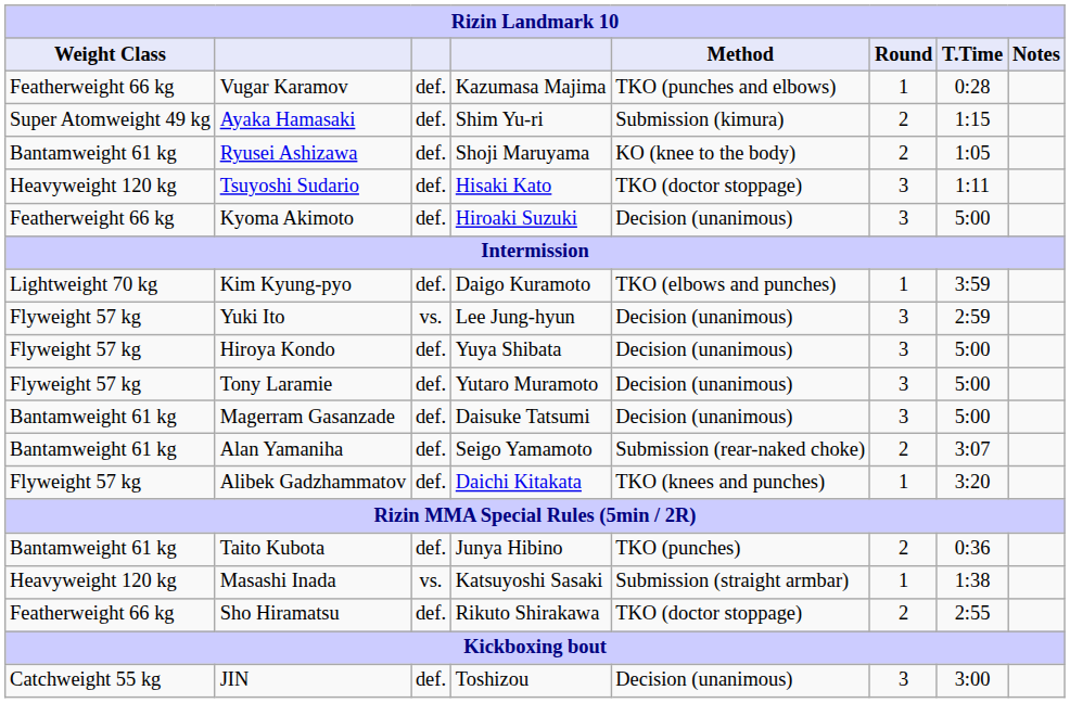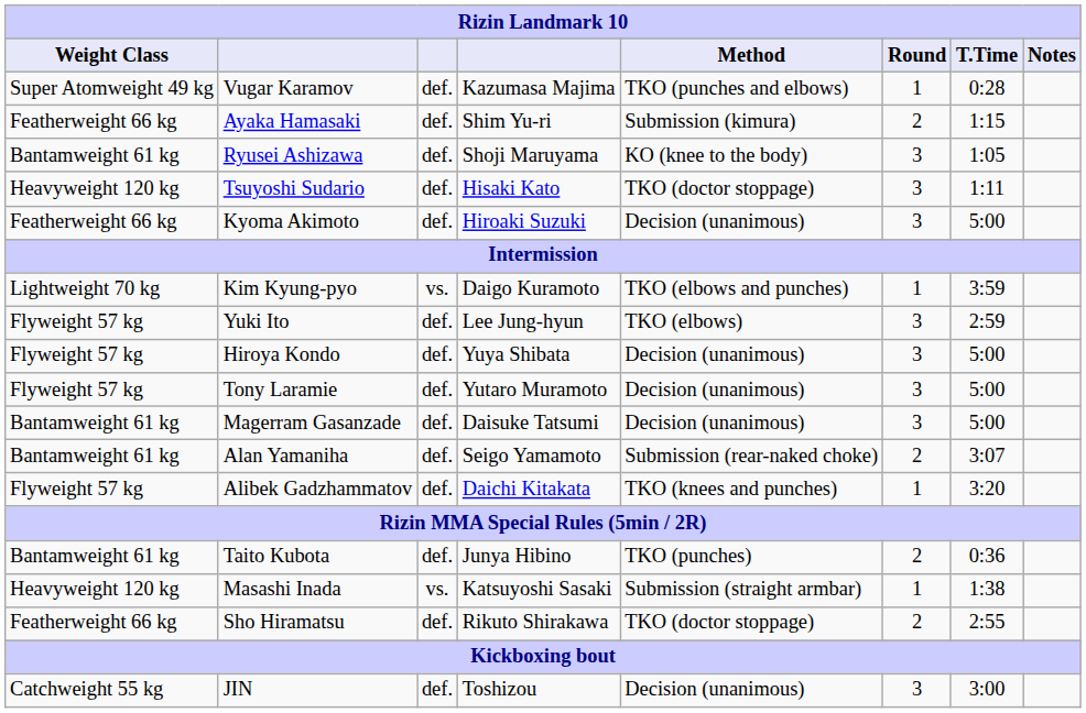Vugar Karamov | Weight Class: Featherweight 66 kg -> Super Atomweight 49 kg
Ayaka Hamasaki | Weight Class: Super Atomweight 49 kg -> Featherweight 66 kg
Ryusei Ashizawa | Round: 2 -> 3
Kim Kyung-pyo | column 3: def. -> vs.
Yuki Ito | column 3: vs. -> def.
Yuki Ito | Method: Decision (unanimous) -> TKO (elbows)
